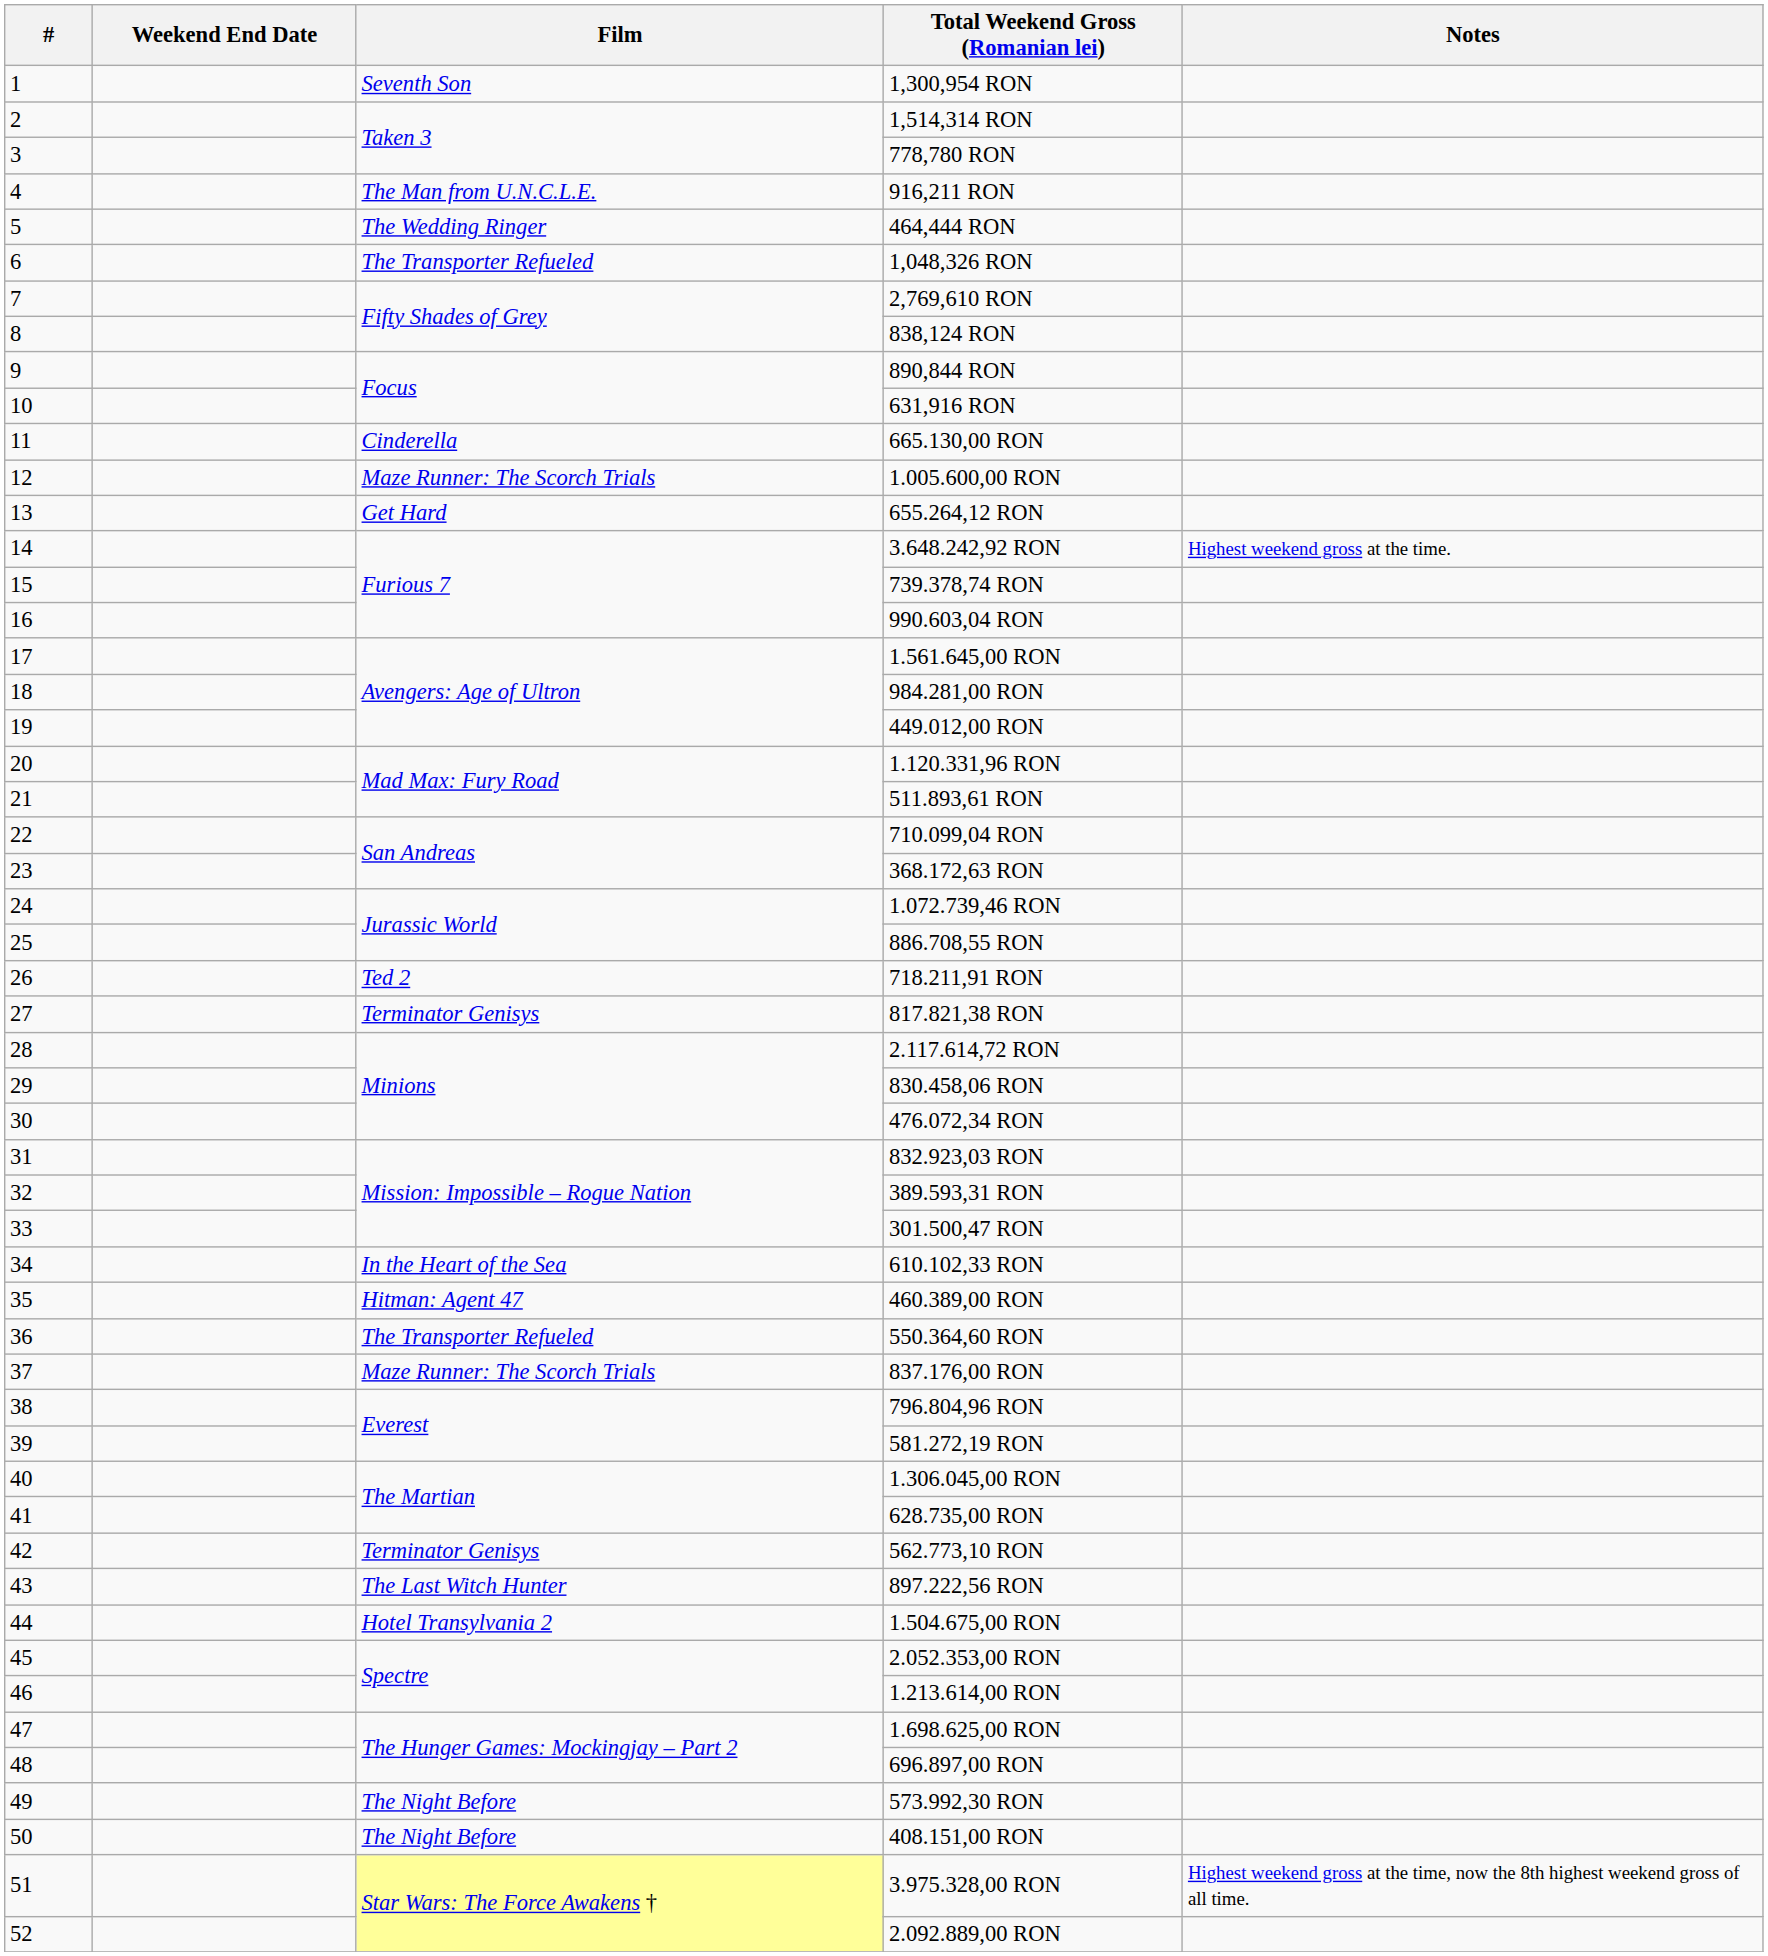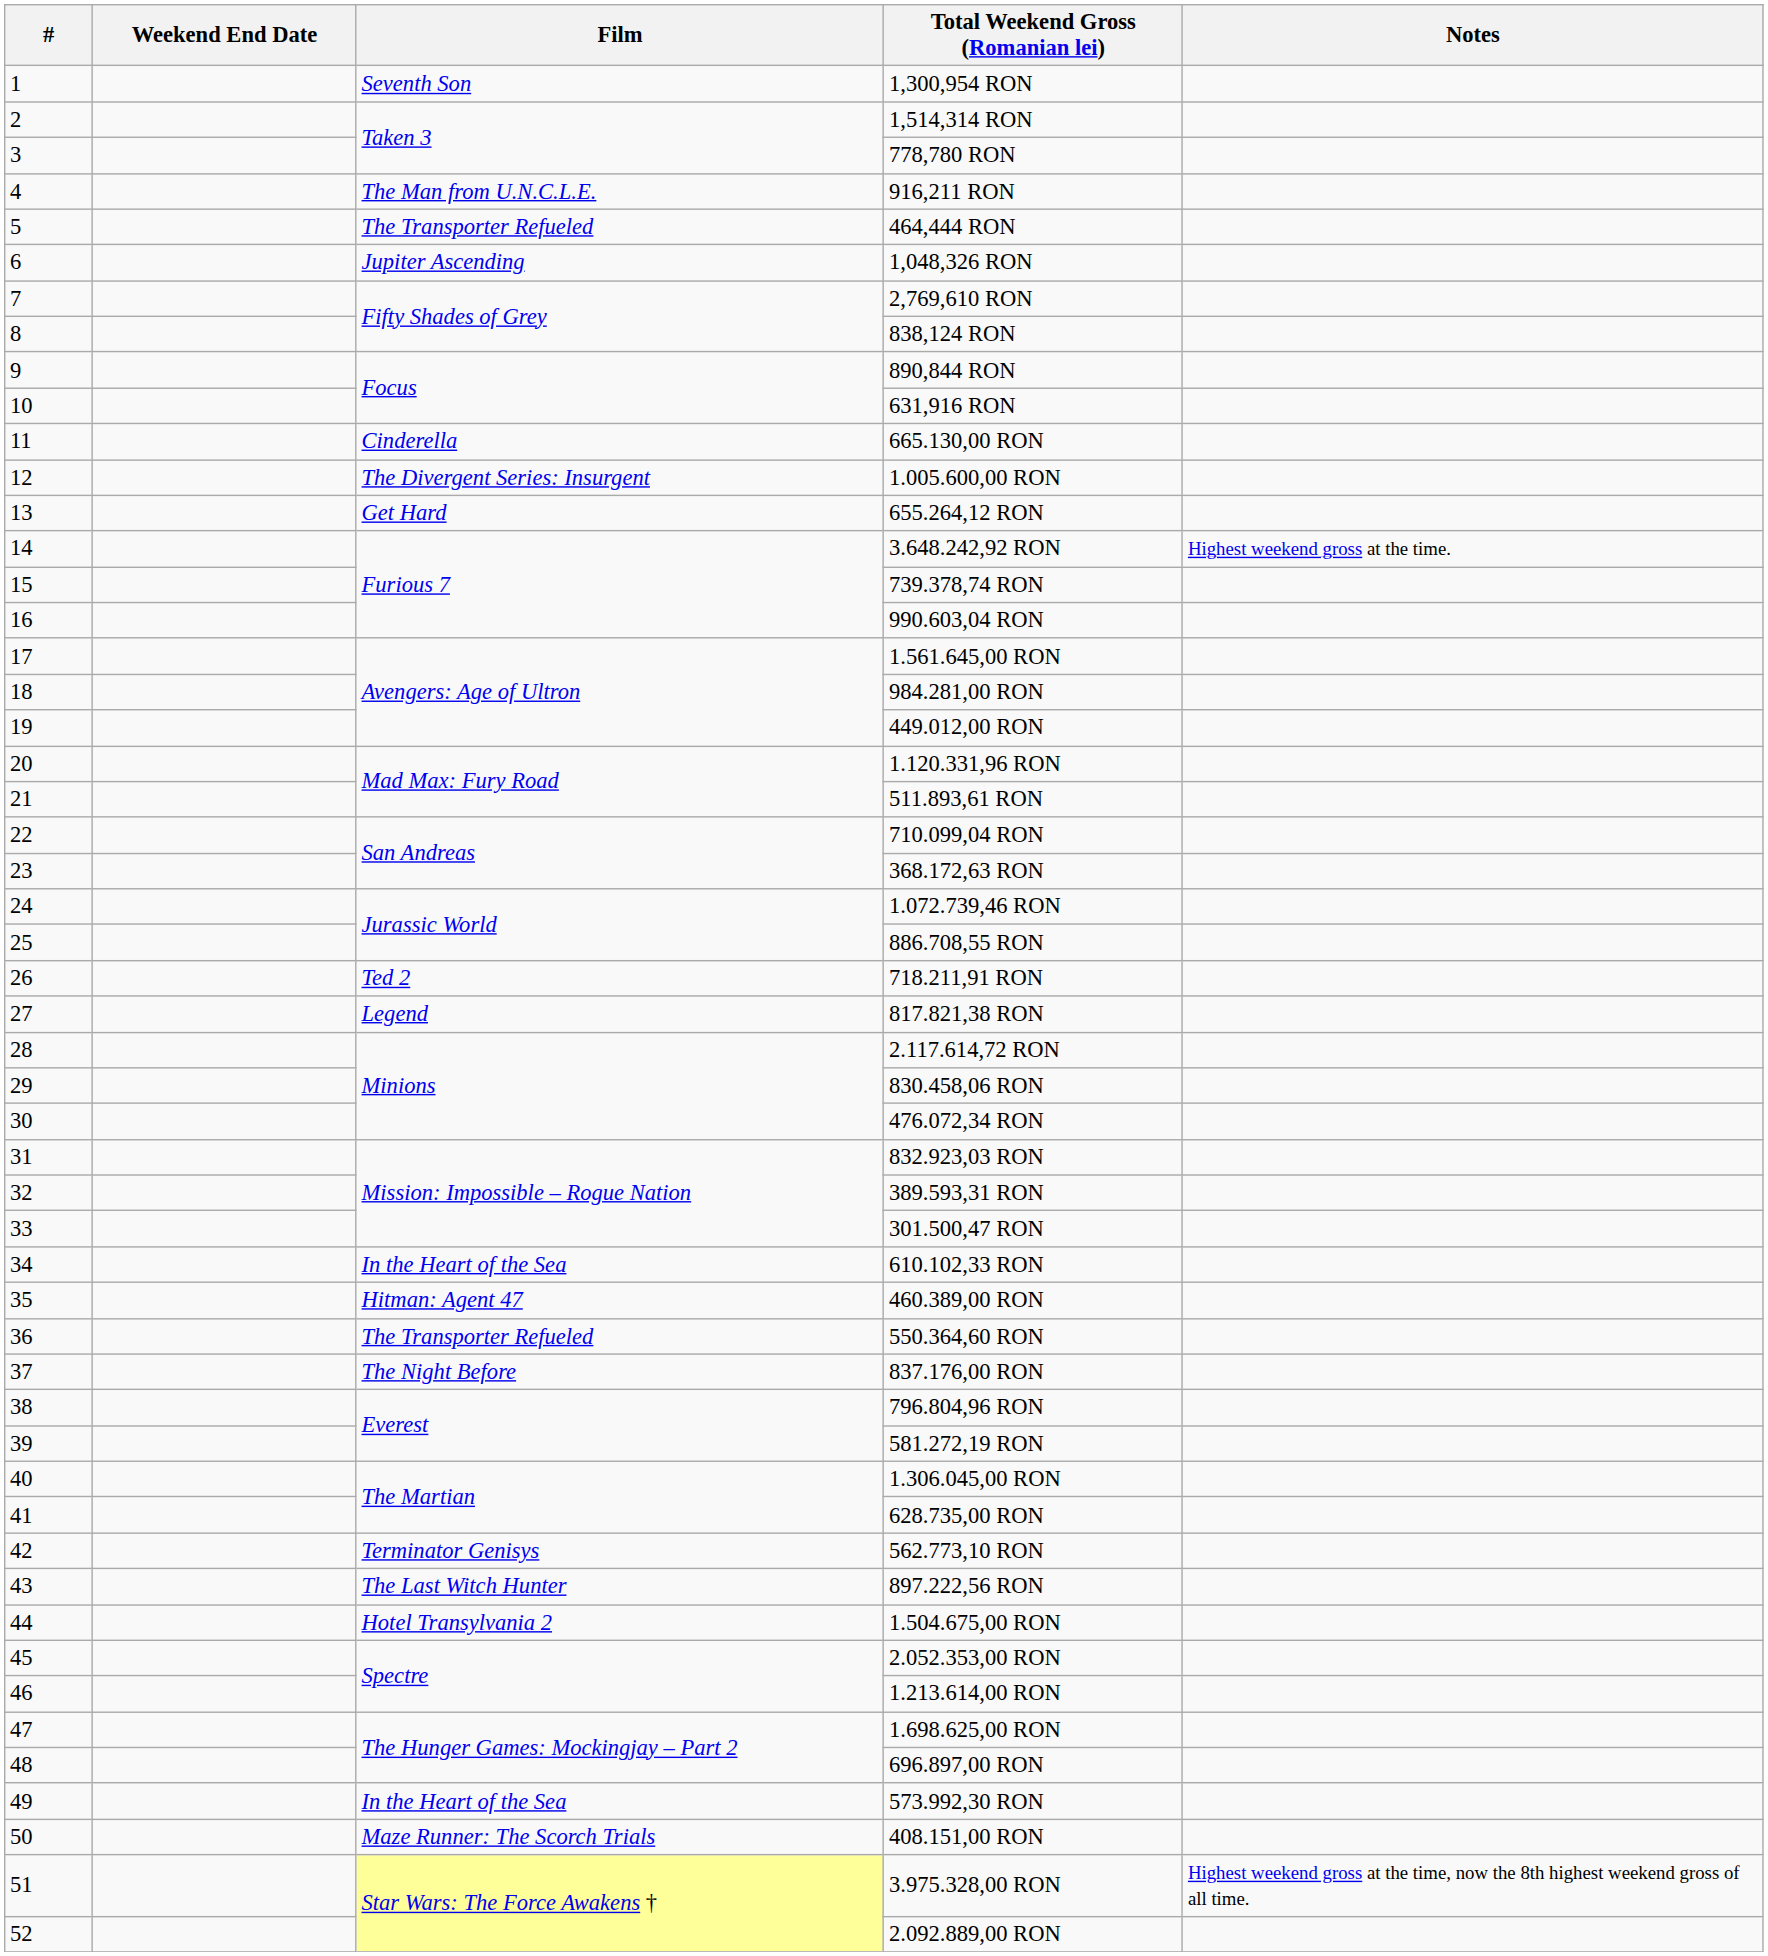464,444 RON | Film: The Wedding Ringer -> The Transporter Refueled
1,048,326 RON | Film: The Transporter Refueled -> Jupiter Ascending
1.005.600,00 RON | Film: Maze Runner: The Scorch Trials -> The Divergent Series: Insurgent
817.821,38 RON | Film: Terminator Genisys -> Legend
837.176,00 RON | Film: Maze Runner: The Scorch Trials -> The Night Before
573.992,30 RON | Film: The Night Before -> In the Heart of the Sea
408.151,00 RON | Film: The Night Before -> Maze Runner: The Scorch Trials
